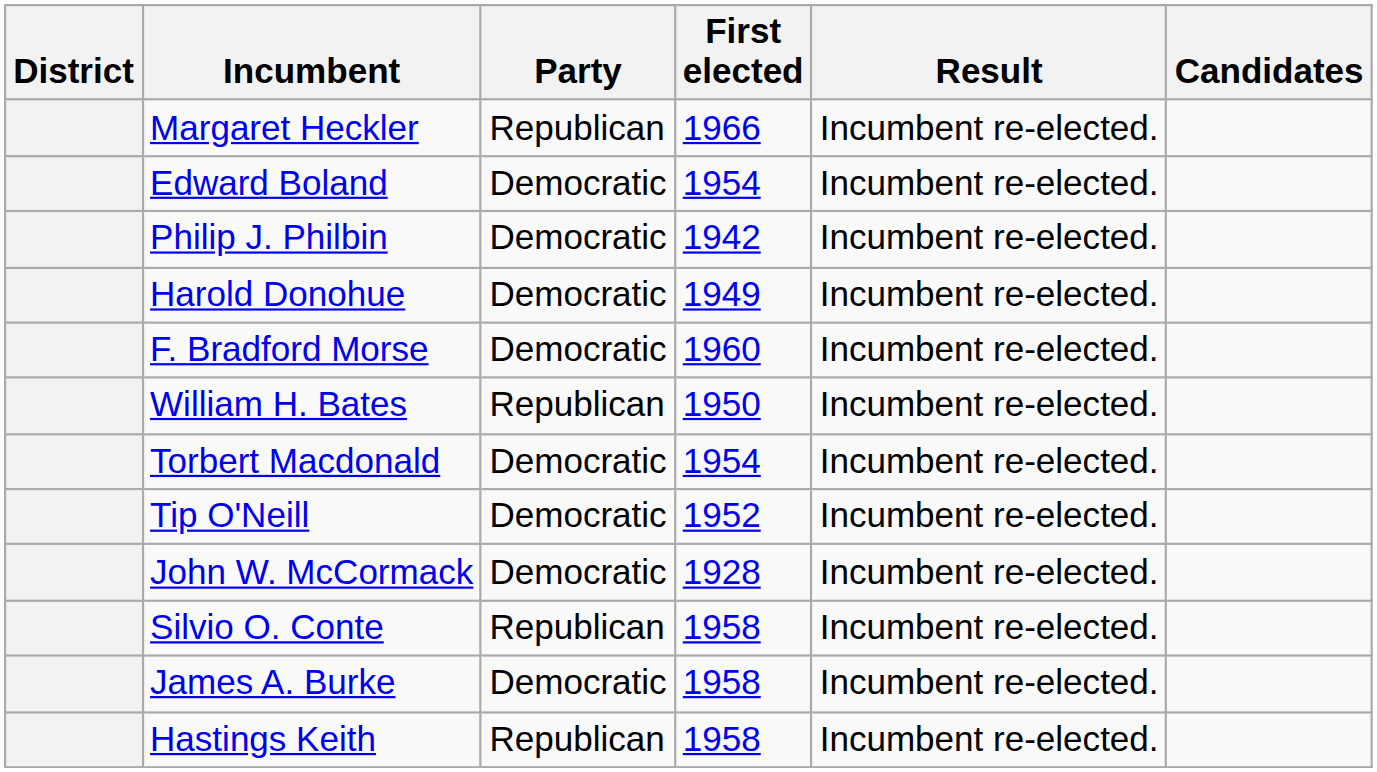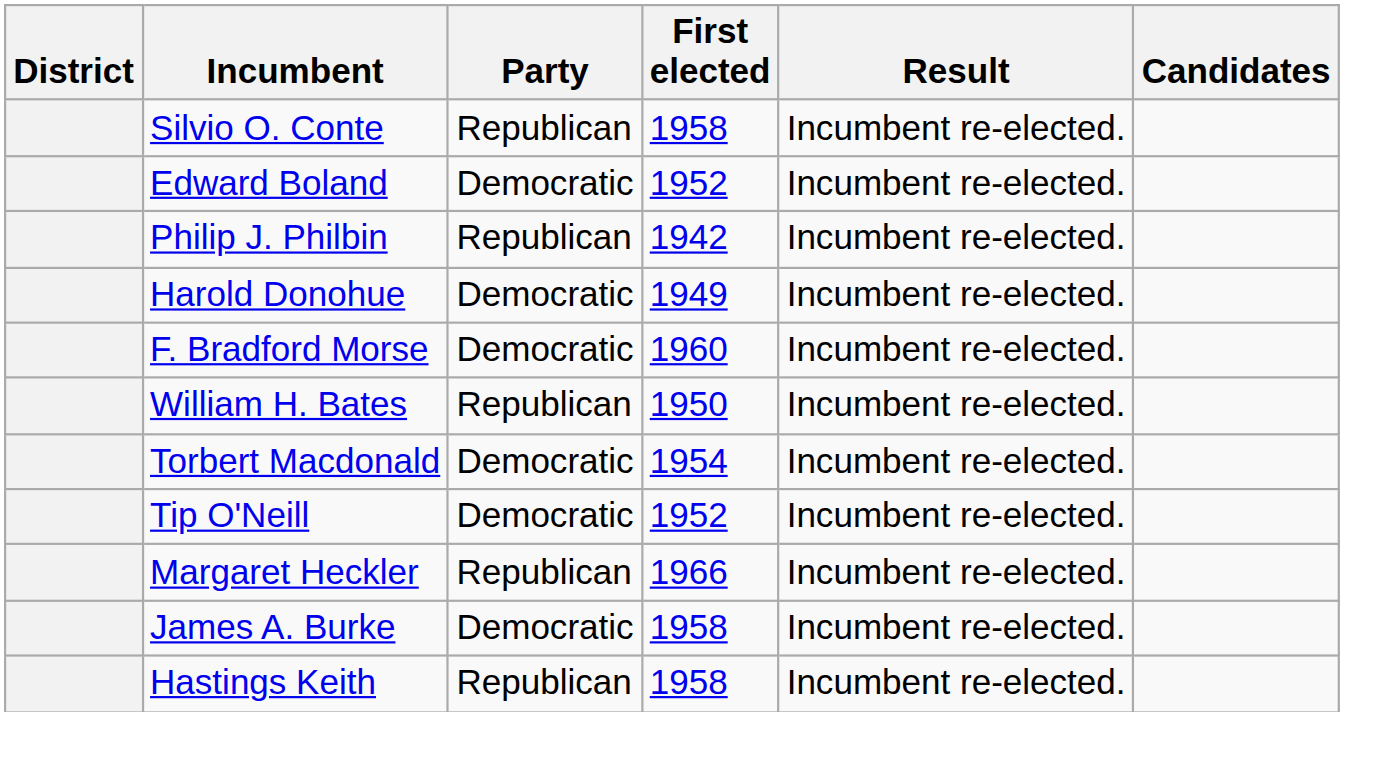rows swapped: Silvio O. Conte <-> Margaret Heckler
Edward Boland | First elected: 1954 -> 1952
Philip J. Philbin | Party: Democratic -> Republican
- row: John W. McCormack | Democratic | 1928 | Incumbent re-elected.
